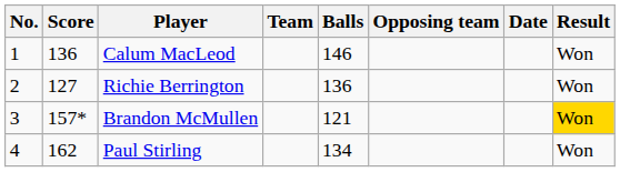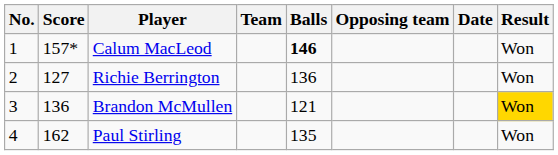Calum MacLeod | Score: 136 -> 157*
Calum MacLeod | Balls: normal -> bold
Brandon McMullen | Score: 157* -> 136
Paul Stirling | Balls: 134 -> 135
